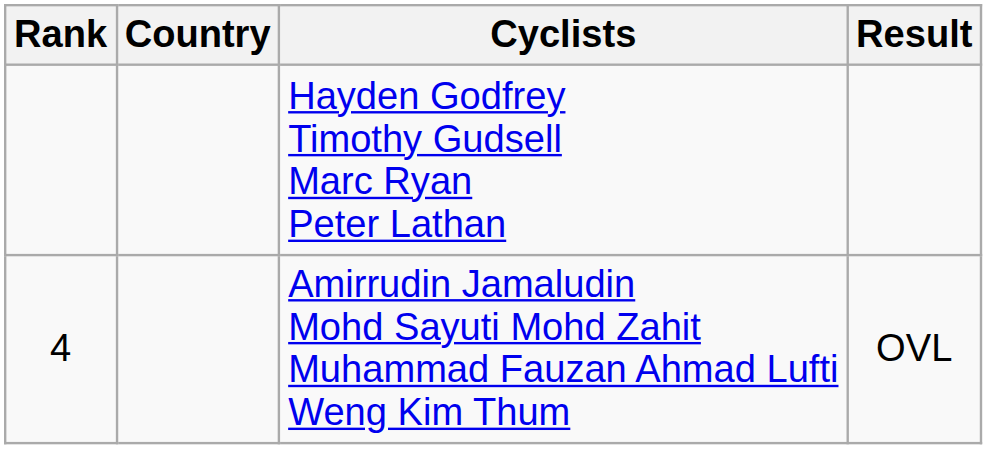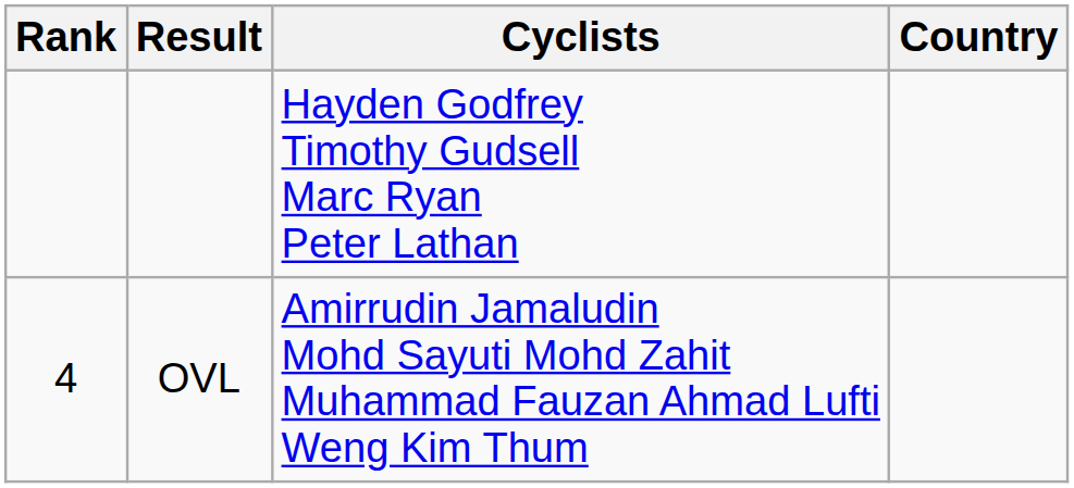columns swapped: Country <-> Result
